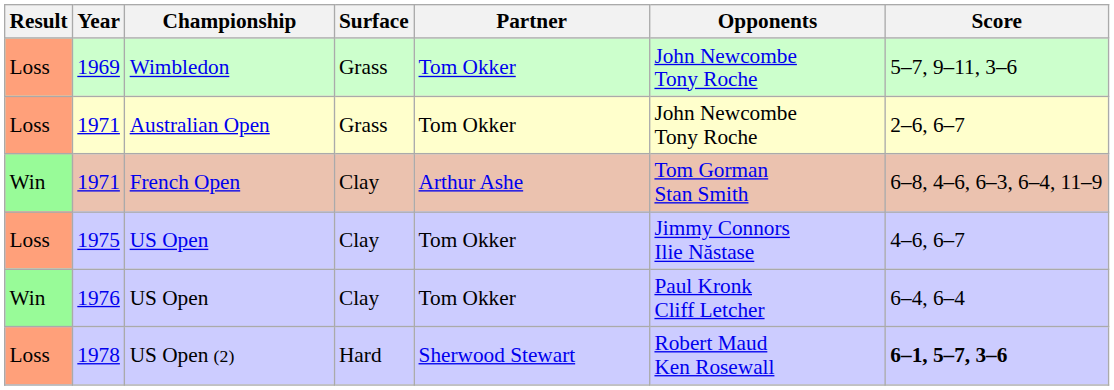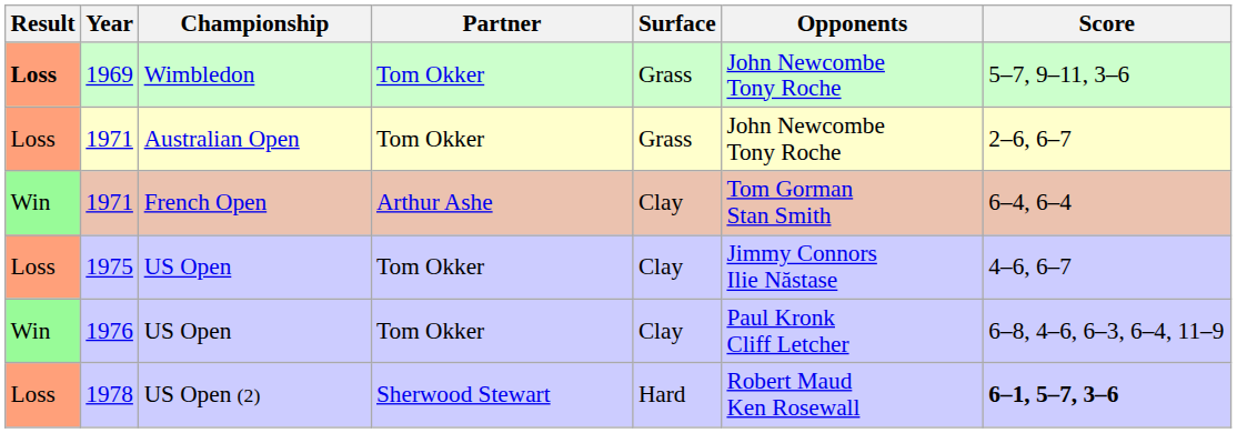columns swapped: Surface <-> Partner
1969 | Result: normal -> bold
1971 / French Open | Score: 6–8, 4–6, 6–3, 6–4, 11–9 -> 6–4, 6–4
1976 | Score: 6–4, 6–4 -> 6–8, 4–6, 6–3, 6–4, 11–9
